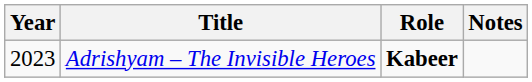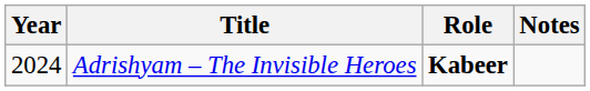Adrishyam – The Invisible Heroes | Year: 2023 -> 2024
